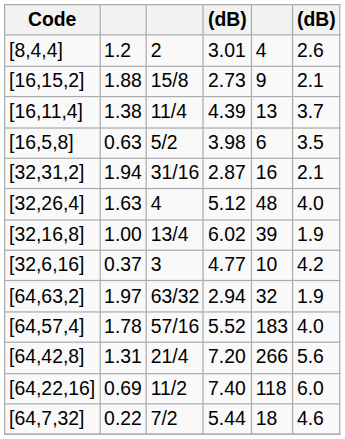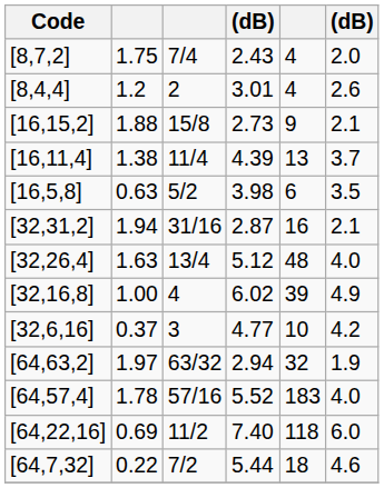+ row: [8,7,2] | 1.75 | 7/4 | 2.43 | 4 | 2.0
[32,26,4] | column 3: 4 -> 13/4
[32,16,8] | column 3: 13/4 -> 4
[32,16,8] | column 6: 1.9 -> 4.9
- row: [64,42,8] | 1.31 | 21/4 | 7.20 | 266 | 5.6
